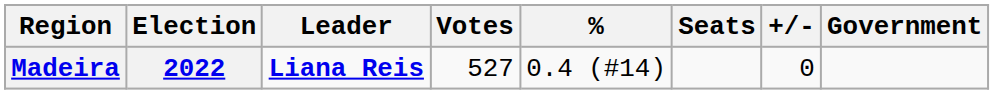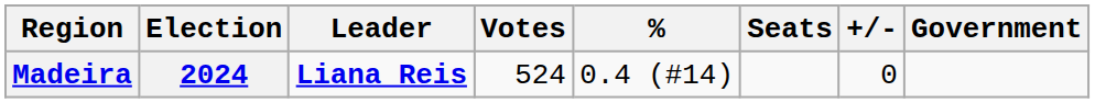Madeira | Election: 2022 -> 2024
Madeira | Votes: 527 -> 524
